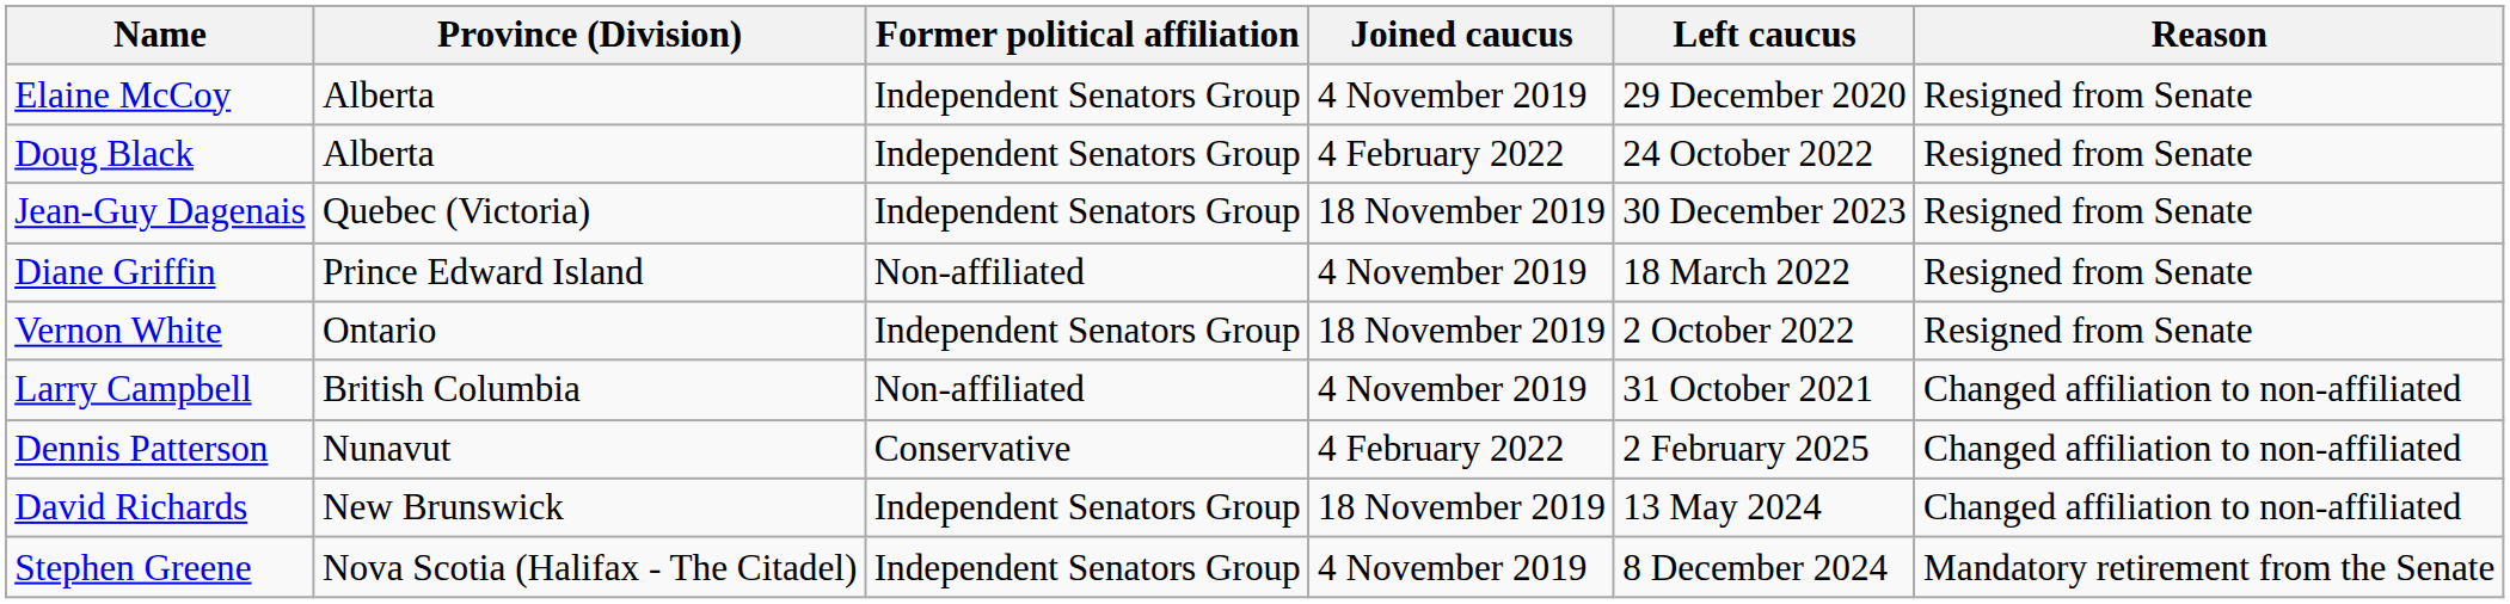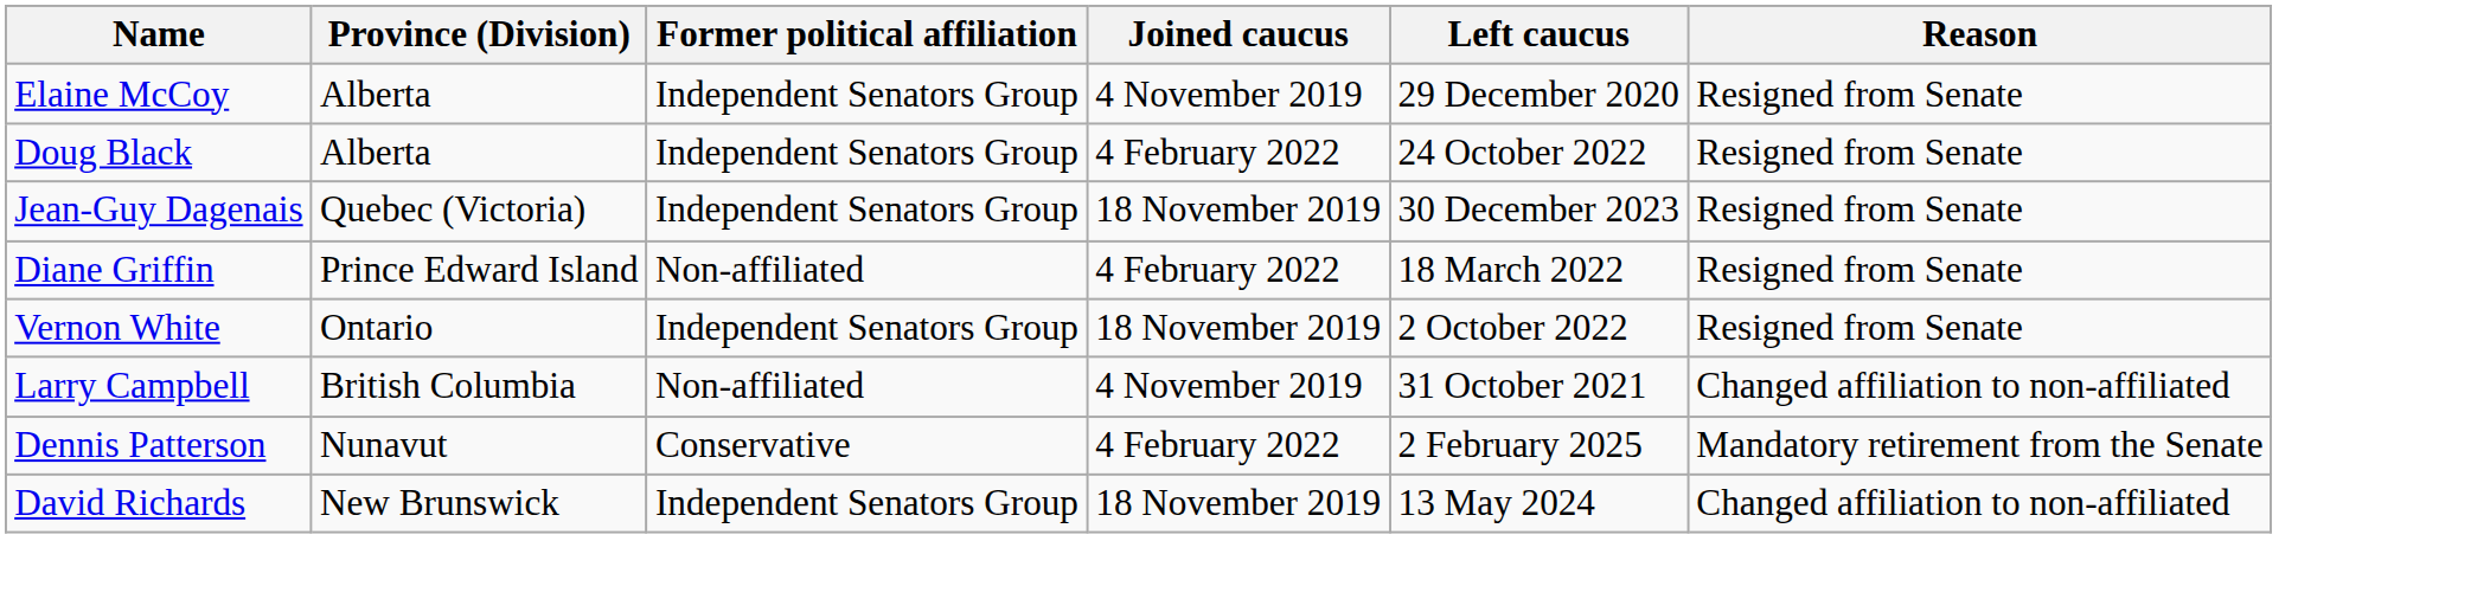Diane Griffin | Joined caucus: 4 November 2019 -> 4 February 2022
Dennis Patterson | Reason: Changed affiliation to non-affiliated -> Mandatory retirement from the Senate
- row: Stephen Greene | Nova Scotia (Halifax - The Citadel) | Independent Senators Group | 4 November 2019 | 8 December 2024 | Mandatory retirement from the Senate
